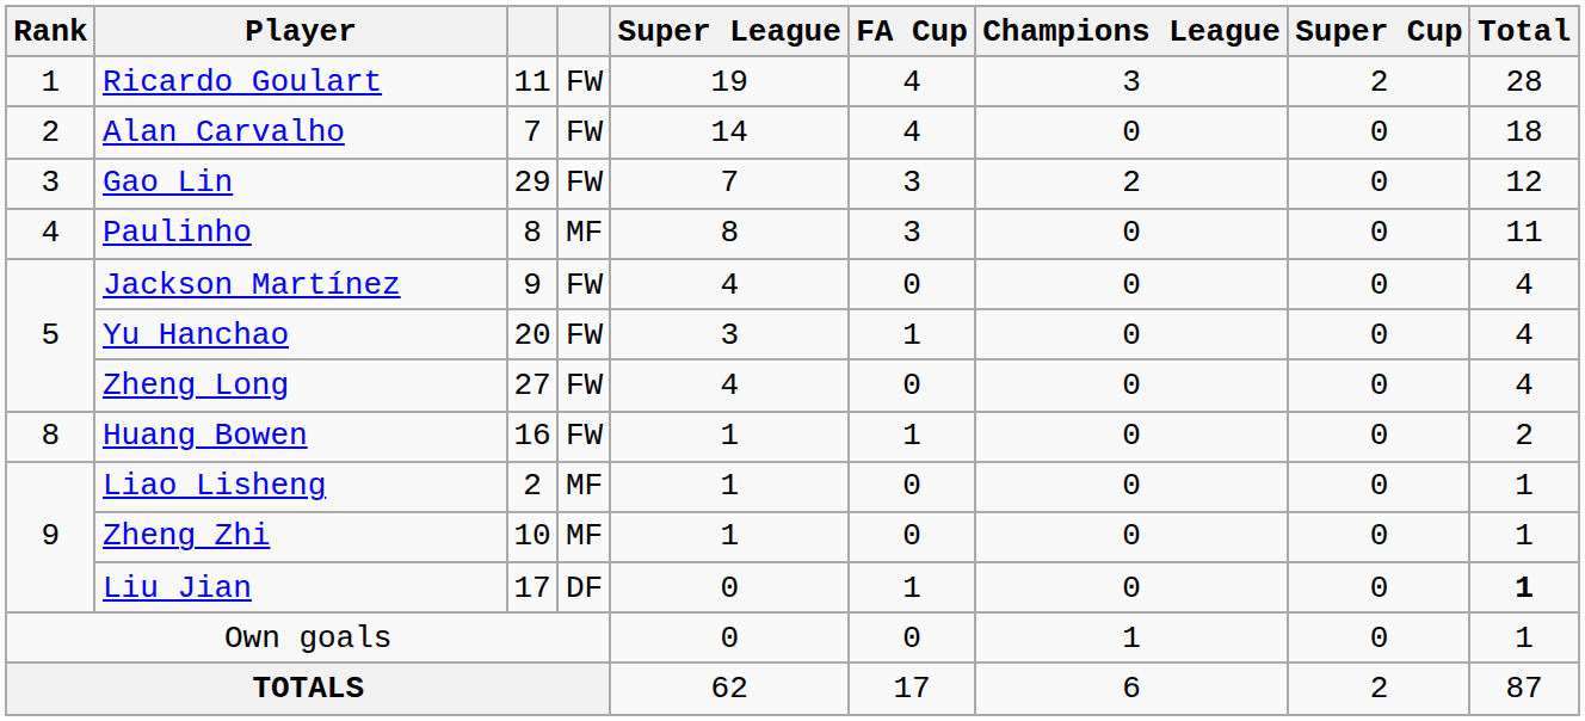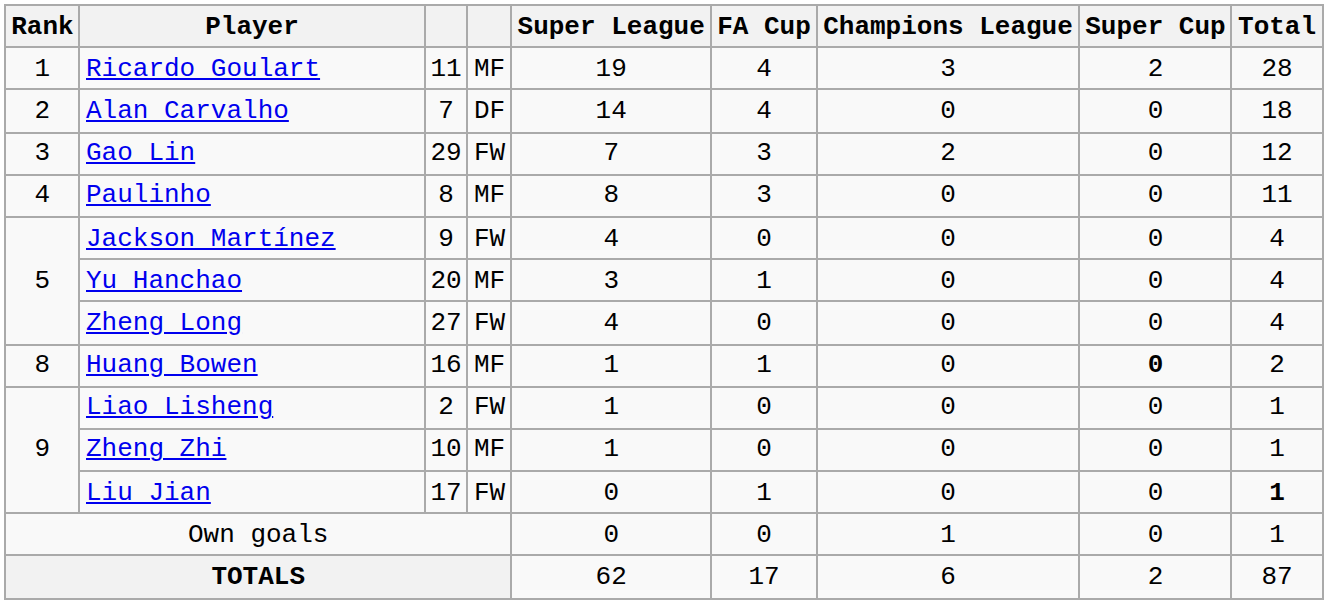Ricardo Goulart | column 4: FW -> MF
Alan Carvalho | column 4: FW -> DF
Yu Hanchao | column 4: FW -> MF
Huang Bowen | column 4: FW -> MF
Huang Bowen | Super Cup: normal -> bold
Liao Lisheng | column 4: MF -> FW
Liu Jian | column 4: DF -> FW
